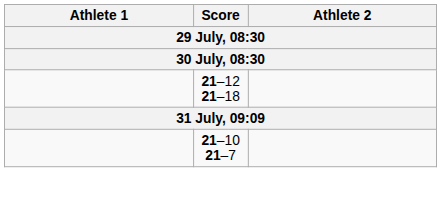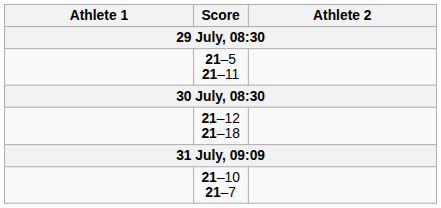+ row: 21–5 21–11
